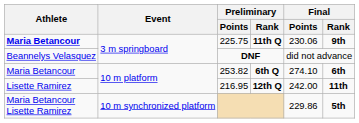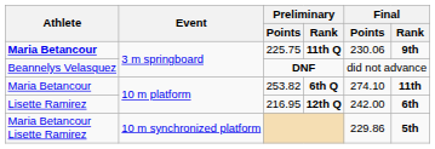6th Q | Final / Rank: 6th -> 11th
12th Q | Final / Rank: 11th -> 6th
